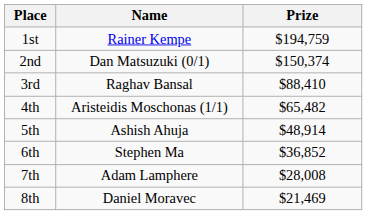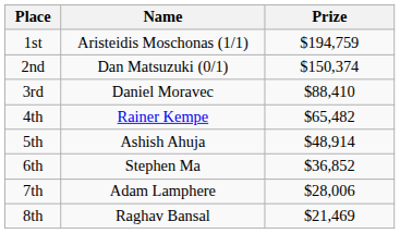1st | Name: Rainer Kempe -> Aristeidis Moschonas (1/1)
3rd | Name: Raghav Bansal -> Daniel Moravec
4th | Name: Aristeidis Moschonas (1/1) -> Rainer Kempe
7th | Prize: $28,008 -> $28,006
8th | Name: Daniel Moravec -> Raghav Bansal
